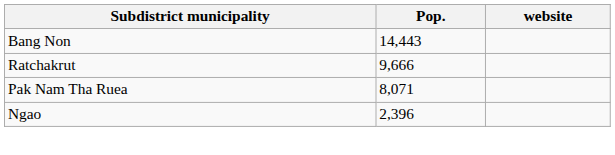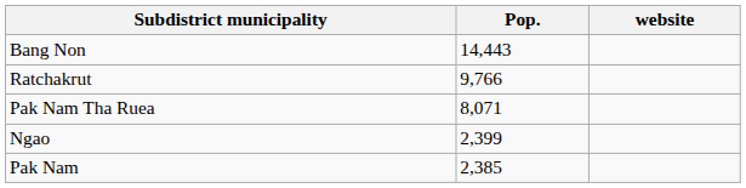Ratchakrut | Pop.: 9,666 -> 9,766
Ngao | Pop.: 2,396 -> 2,399
+ row: Pak Nam | 2,385
